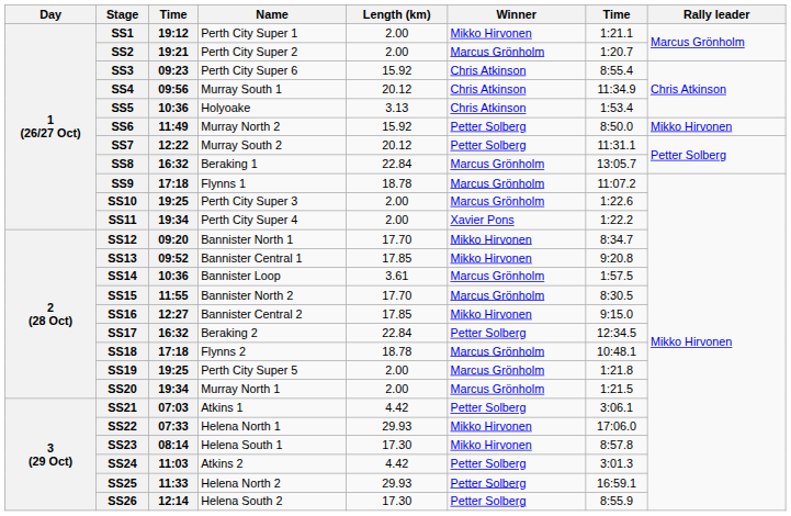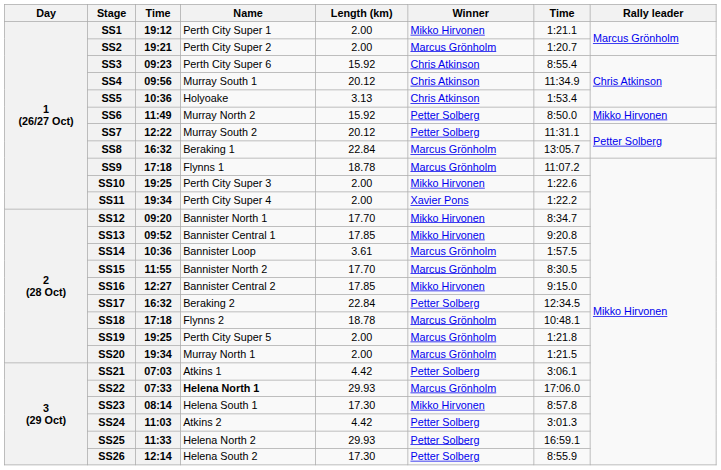SS10 | Winner: Marcus Grönholm -> Mikko Hirvonen
SS22 | Name: normal -> bold
SS22 | Winner: Mikko Hirvonen -> Marcus Grönholm
